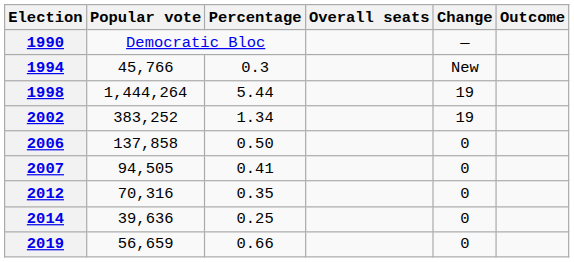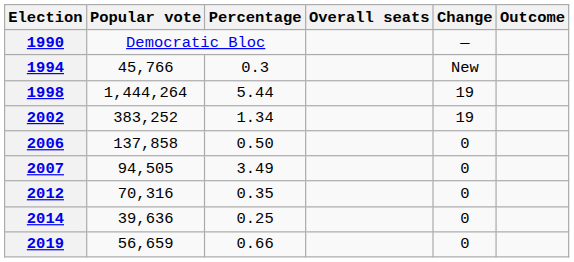2007 | Percentage: 0.41 -> 3.49
